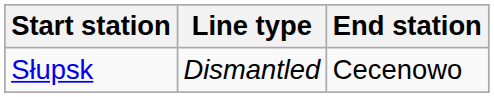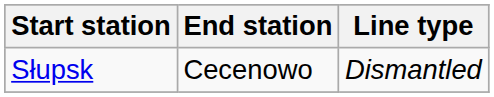columns swapped: End station <-> Line type
